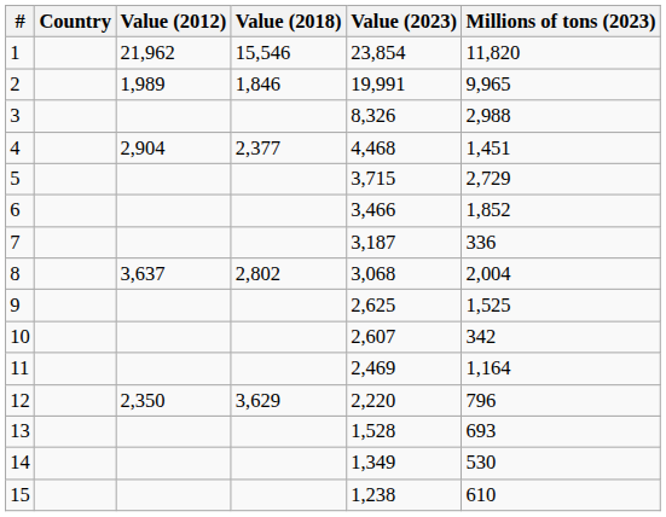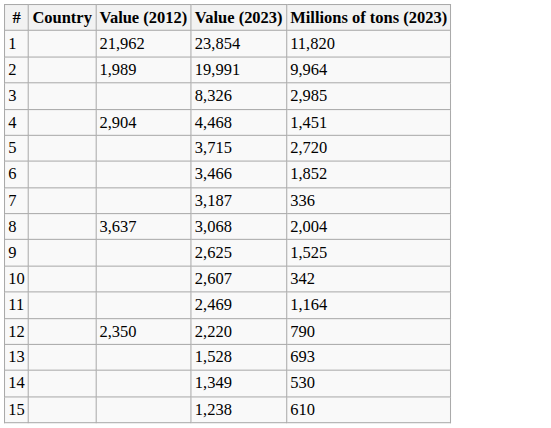- column: Value (2018) | 15,546 | 1,846 | 2,377 | 2,802 | 3,629
2 | Millions of tons (2023): 9,965 -> 9,964
3 | Millions of tons (2023): 2,988 -> 2,985
5 | Millions of tons (2023): 2,729 -> 2,720
12 | Millions of tons (2023): 796 -> 790
